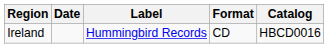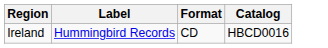- column: Date
